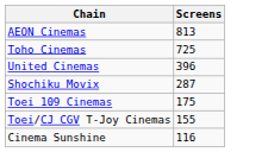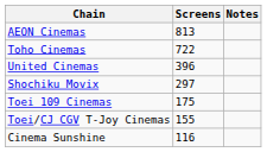+ column: Notes
Toho Cinemas | Screens: 725 -> 722
Shochiku Movix | Screens: 287 -> 297
